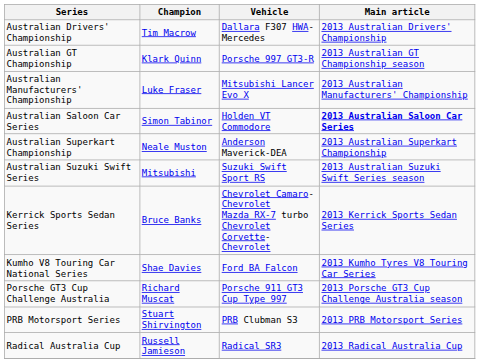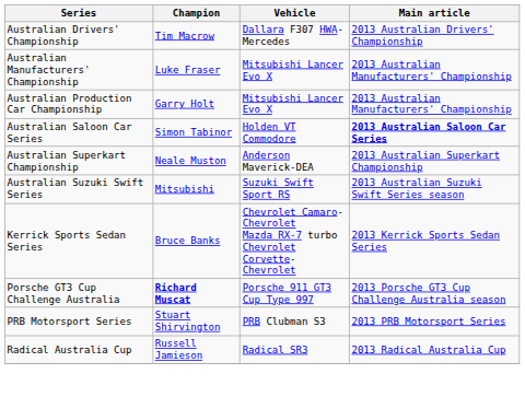- row: Australian GT Championship | Klark Quinn | Porsche 997 GT3-R | 2013 Australian GT Championship season
+ row: Australian Production Car Championship | Garry Holt | Mitsubishi Lancer Evo X | 2013 Australian Manufacturers' Championship
- row: Kumho V8 Touring Car National Series | Shae Davies | Ford BA Falcon | 2013 Kumho Tyres V8 Touring Car Series
Porsche GT3 Cup Challenge Australia | Champion: normal -> bold
